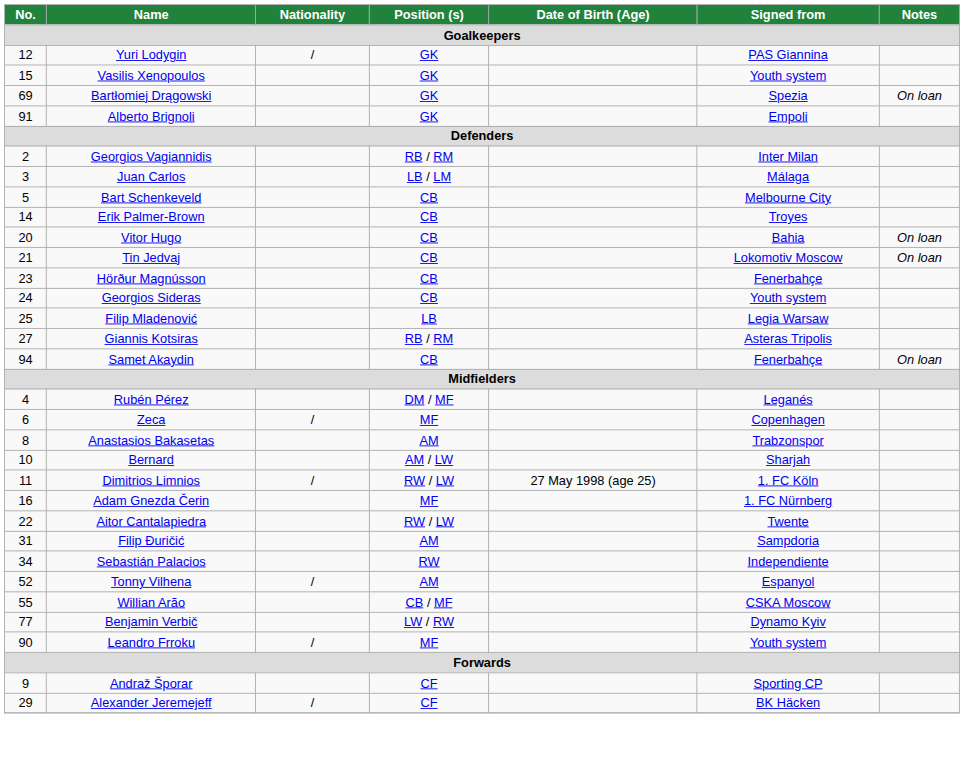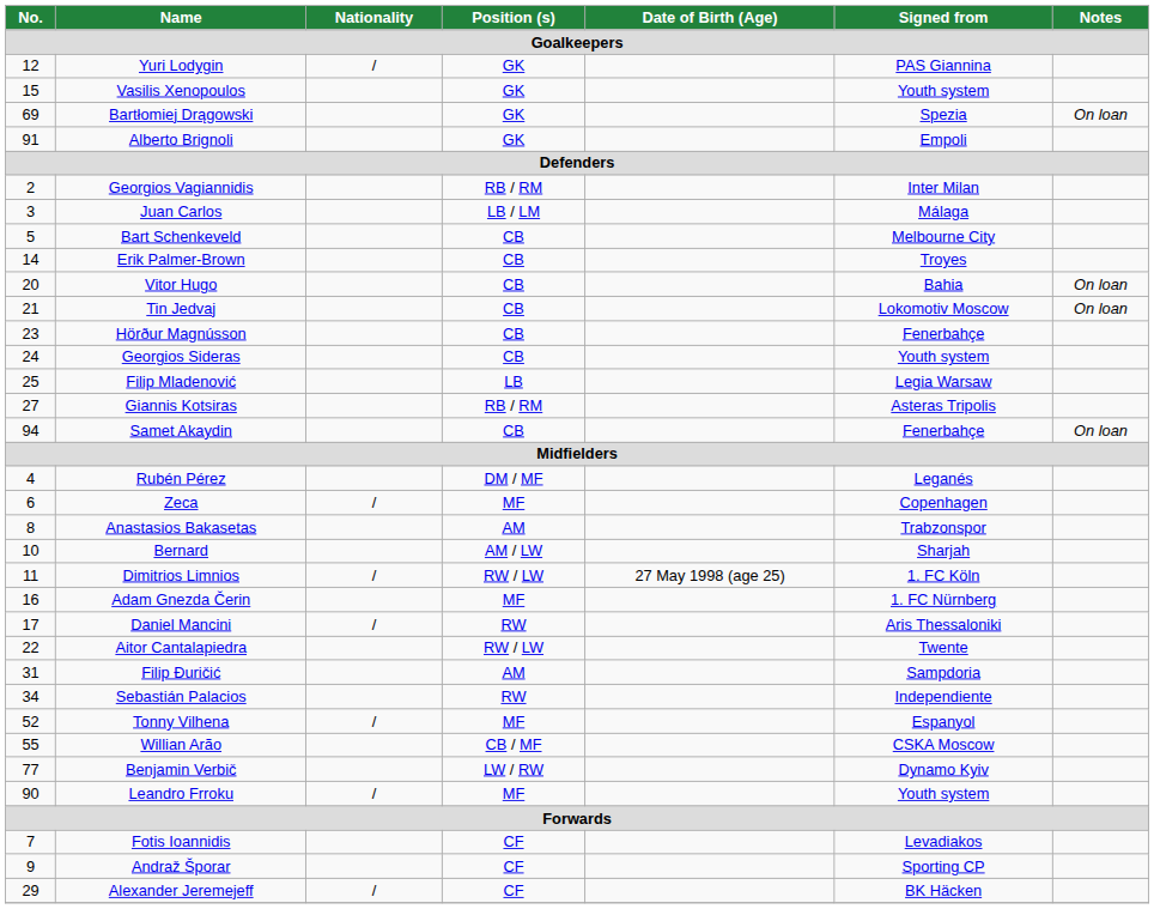+ row: 17 | Daniel Mancini | / | RW | Aris Thessaloniki
Tonny Vilhena | Position (s): AM -> MF
+ row: 7 | Fotis Ioannidis | CF | Levadiakos
